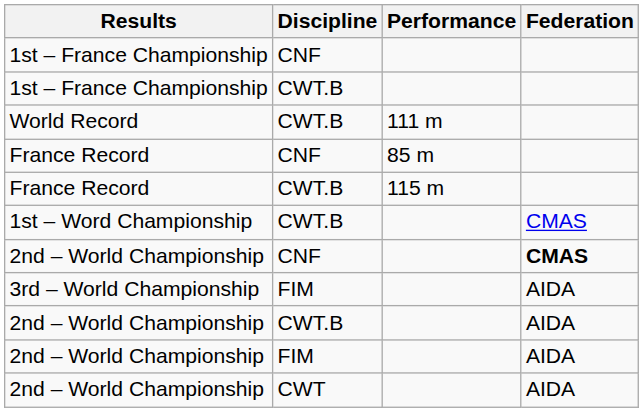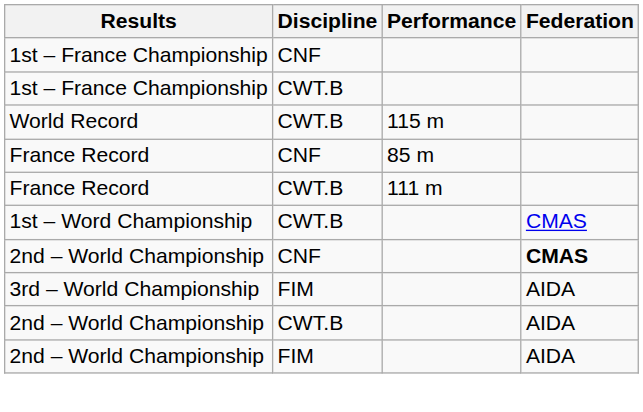World Record | Performance: 111 m -> 115 m
France Record / CWT.B | Performance: 115 m -> 111 m
- row: 2nd – World Championship | CWT | AIDA
